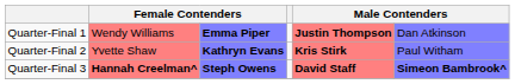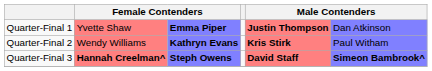Quarter-Final 1 | column 2: Wendy Williams -> Yvette Shaw
Quarter-Final 2 | column 2: Yvette Shaw -> Wendy Williams
